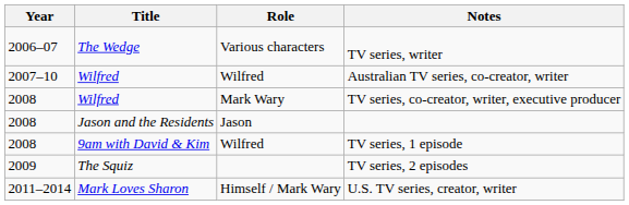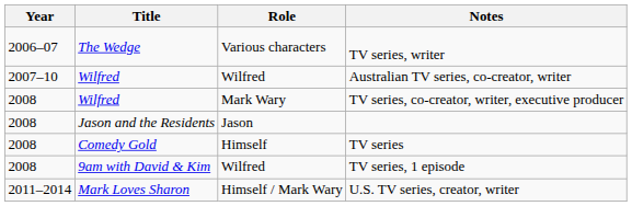+ row: 2008 | Comedy Gold | Himself | TV series
- row: 2009 | The Squiz | TV series, 2 episodes
